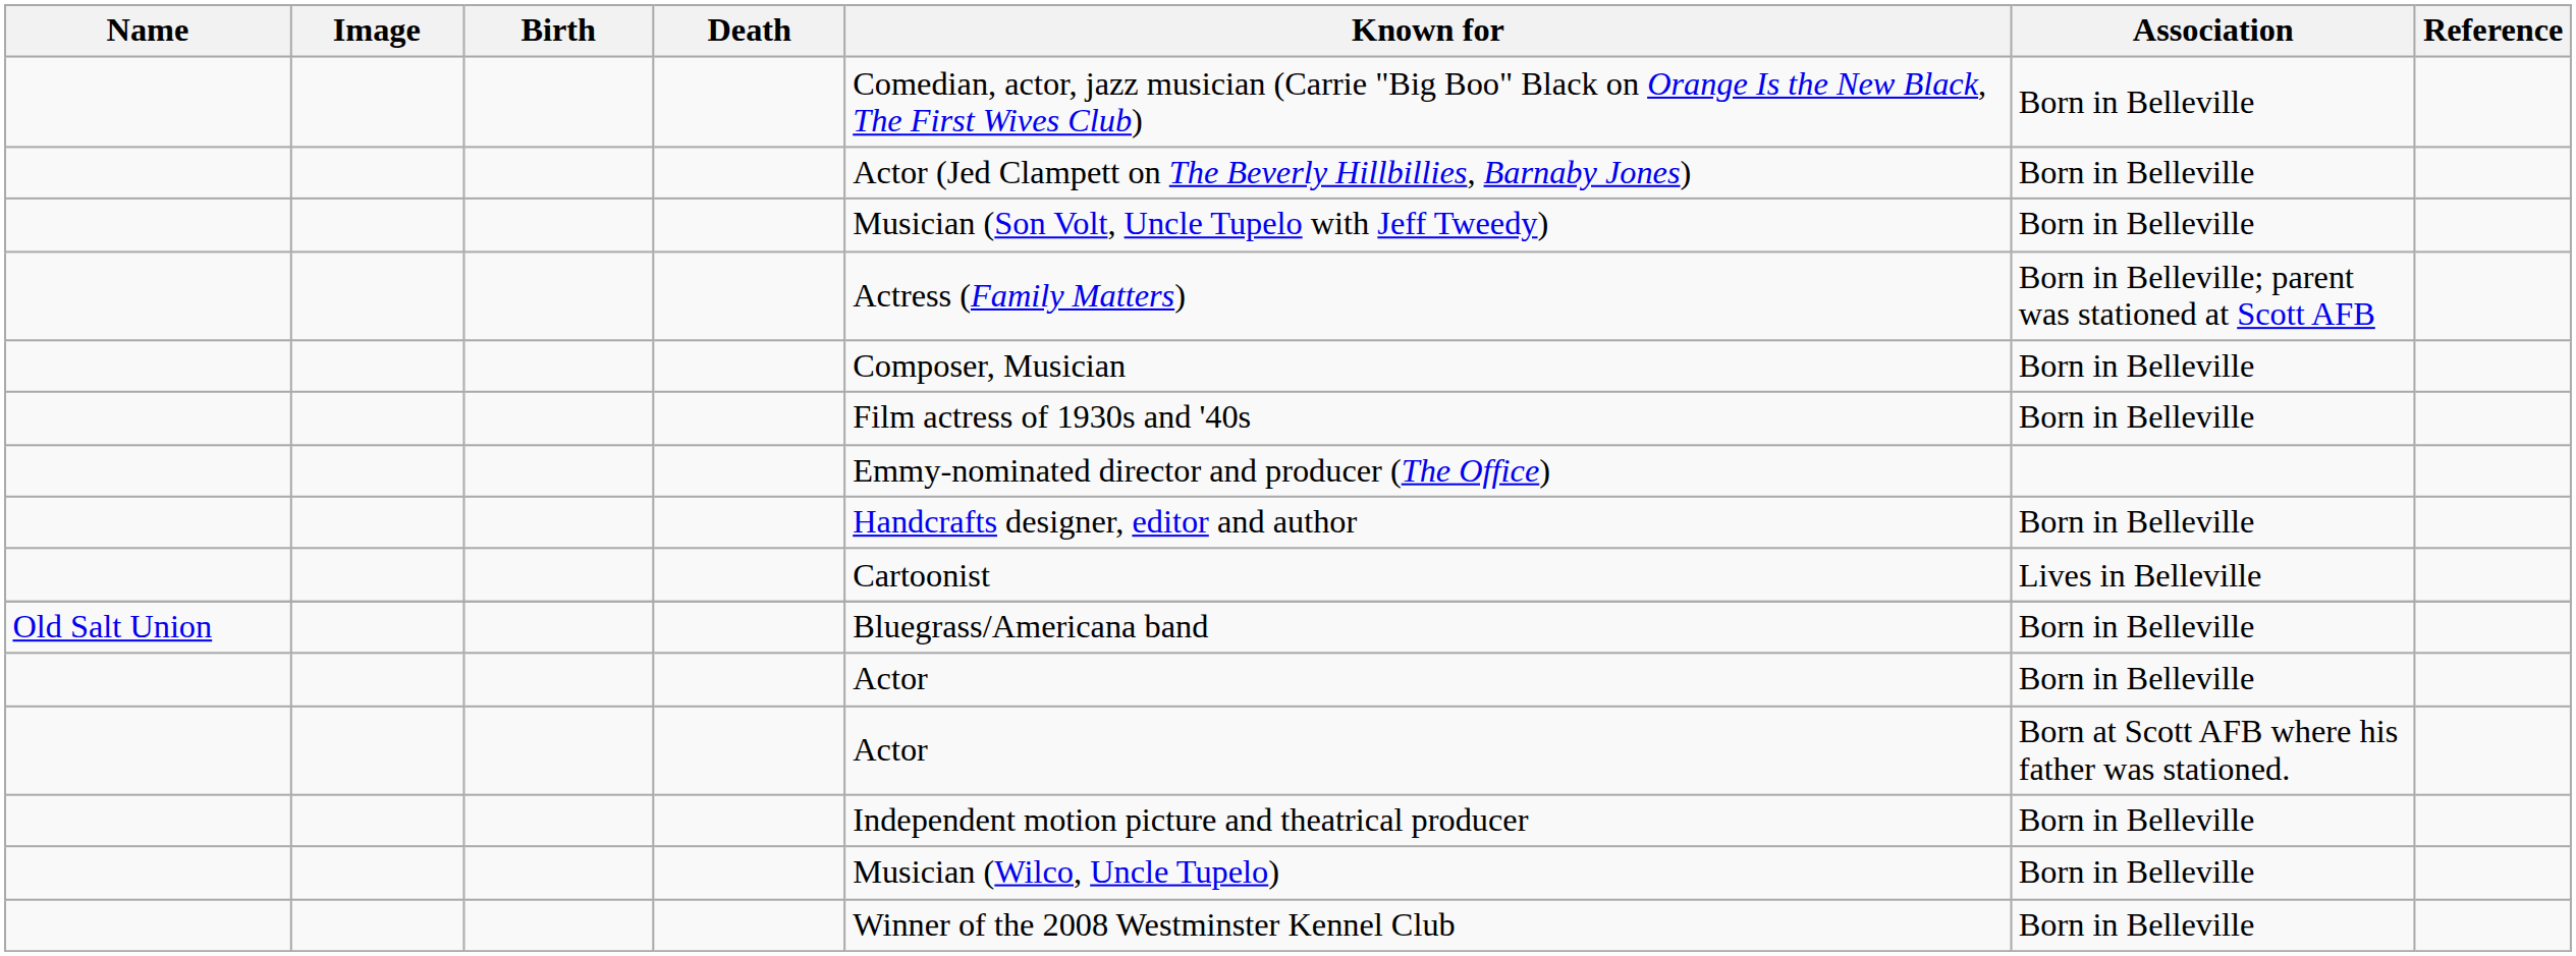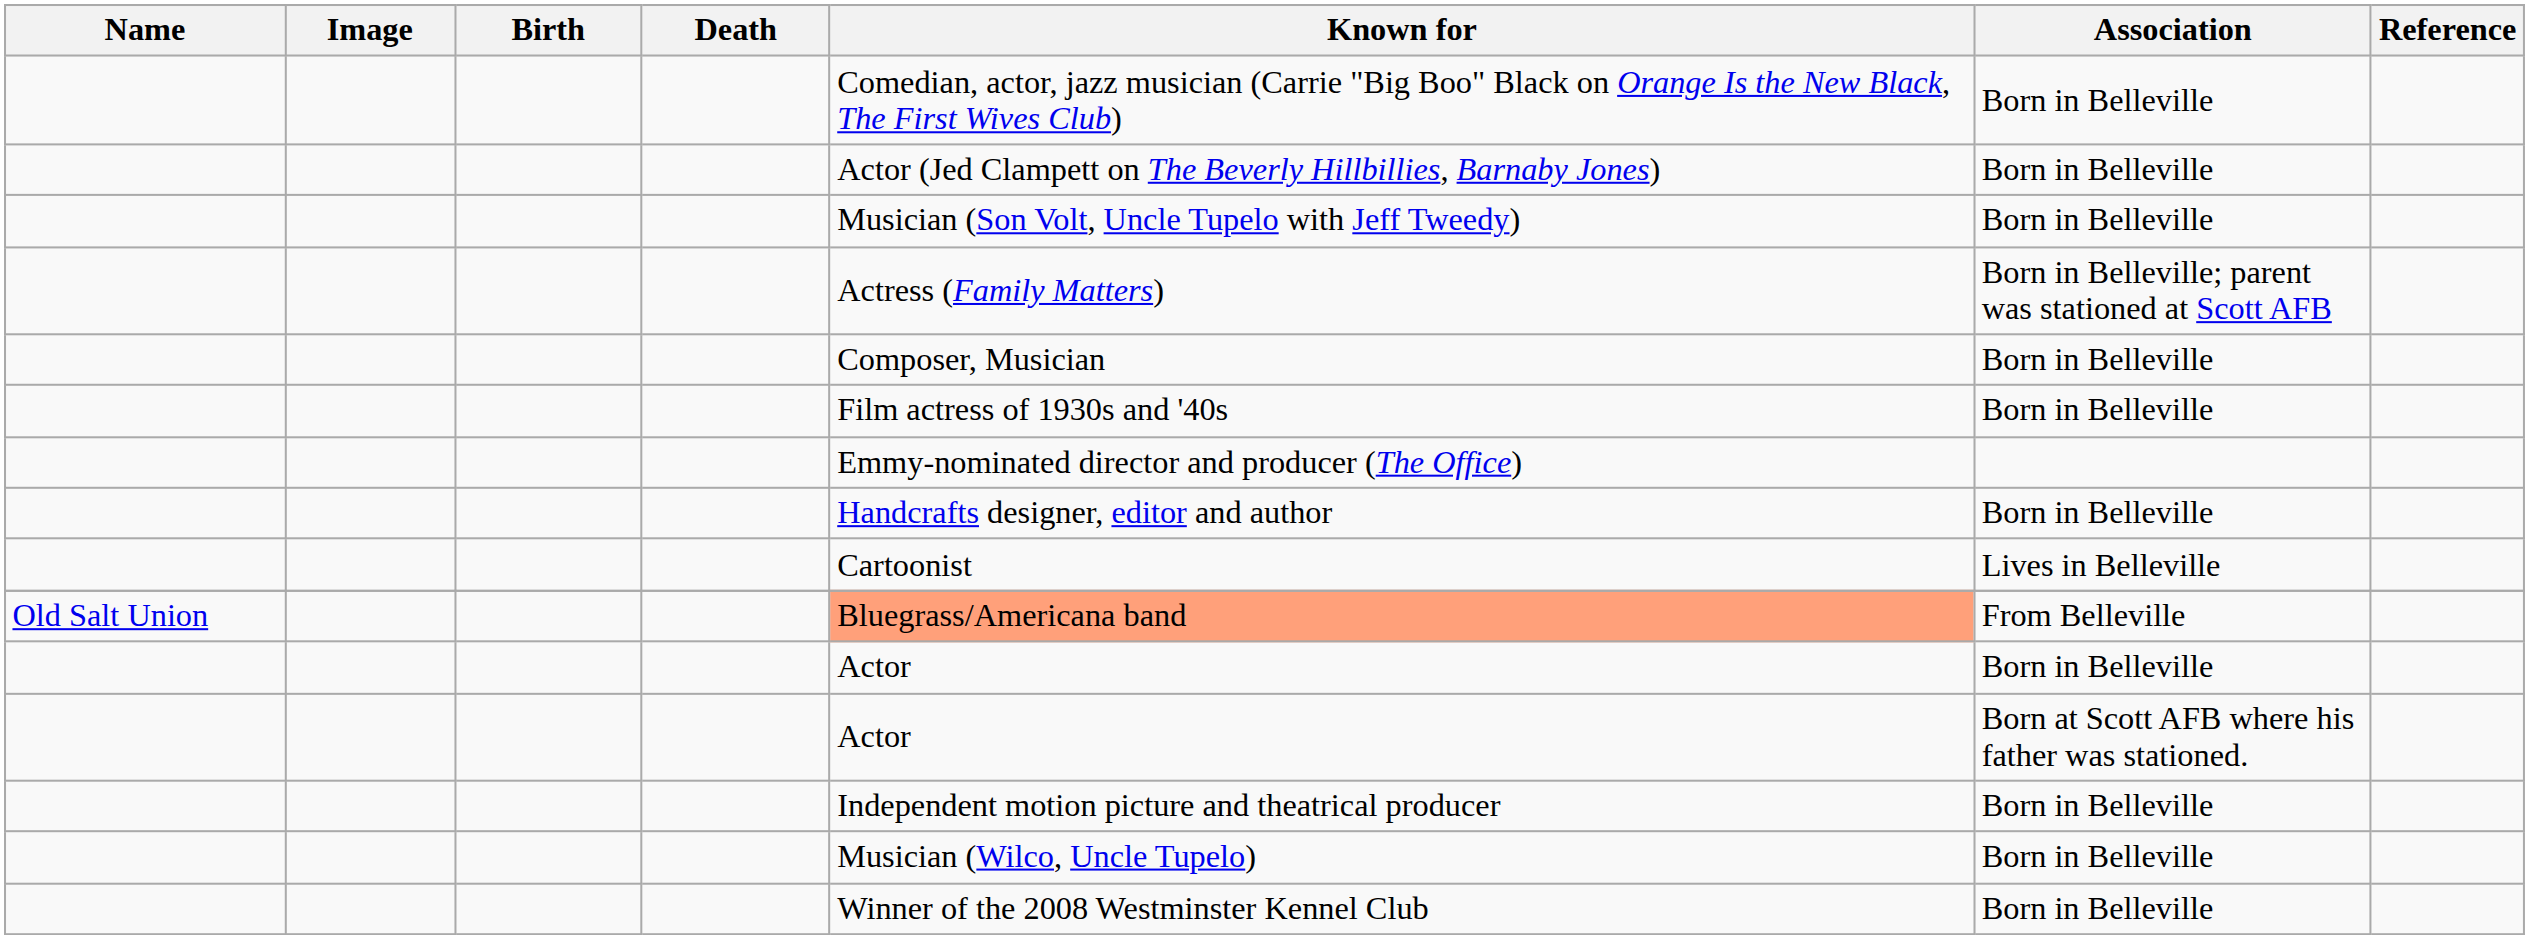Old Salt Union | Known for: no background -> lightsalmon background
Old Salt Union | Association: Born in Belleville -> From Belleville
